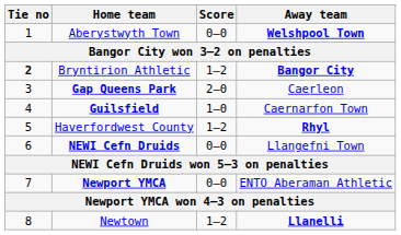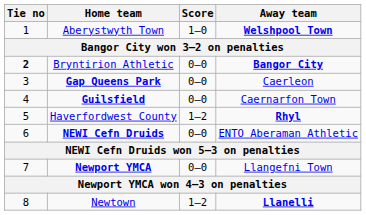Aberystwyth Town | Score: 0–0 -> 1–0
Bryntirion Athletic | Score: 1–2 -> 0–0
Gap Queens Park | Score: 2–0 -> 0–0
Guilsfield | Score: 1–0 -> 0–0
NEWI Cefn Druids | Away team: Llangefni Town -> ENTO Aberaman Athletic
Newport YMCA | Away team: ENTO Aberaman Athletic -> Llangefni Town
